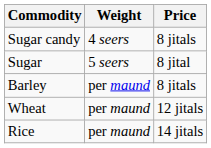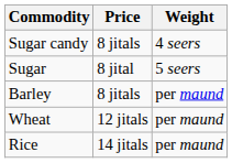columns swapped: Weight <-> Price
